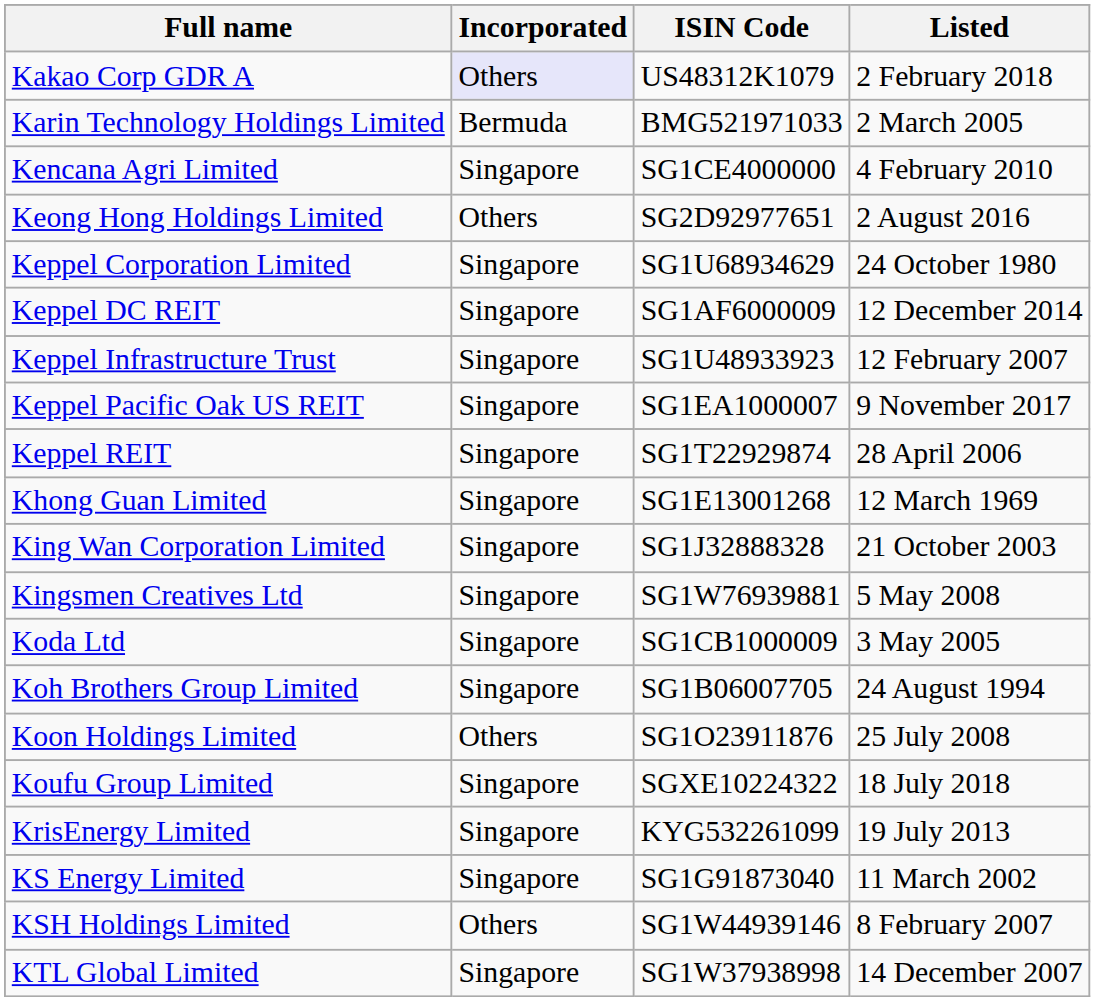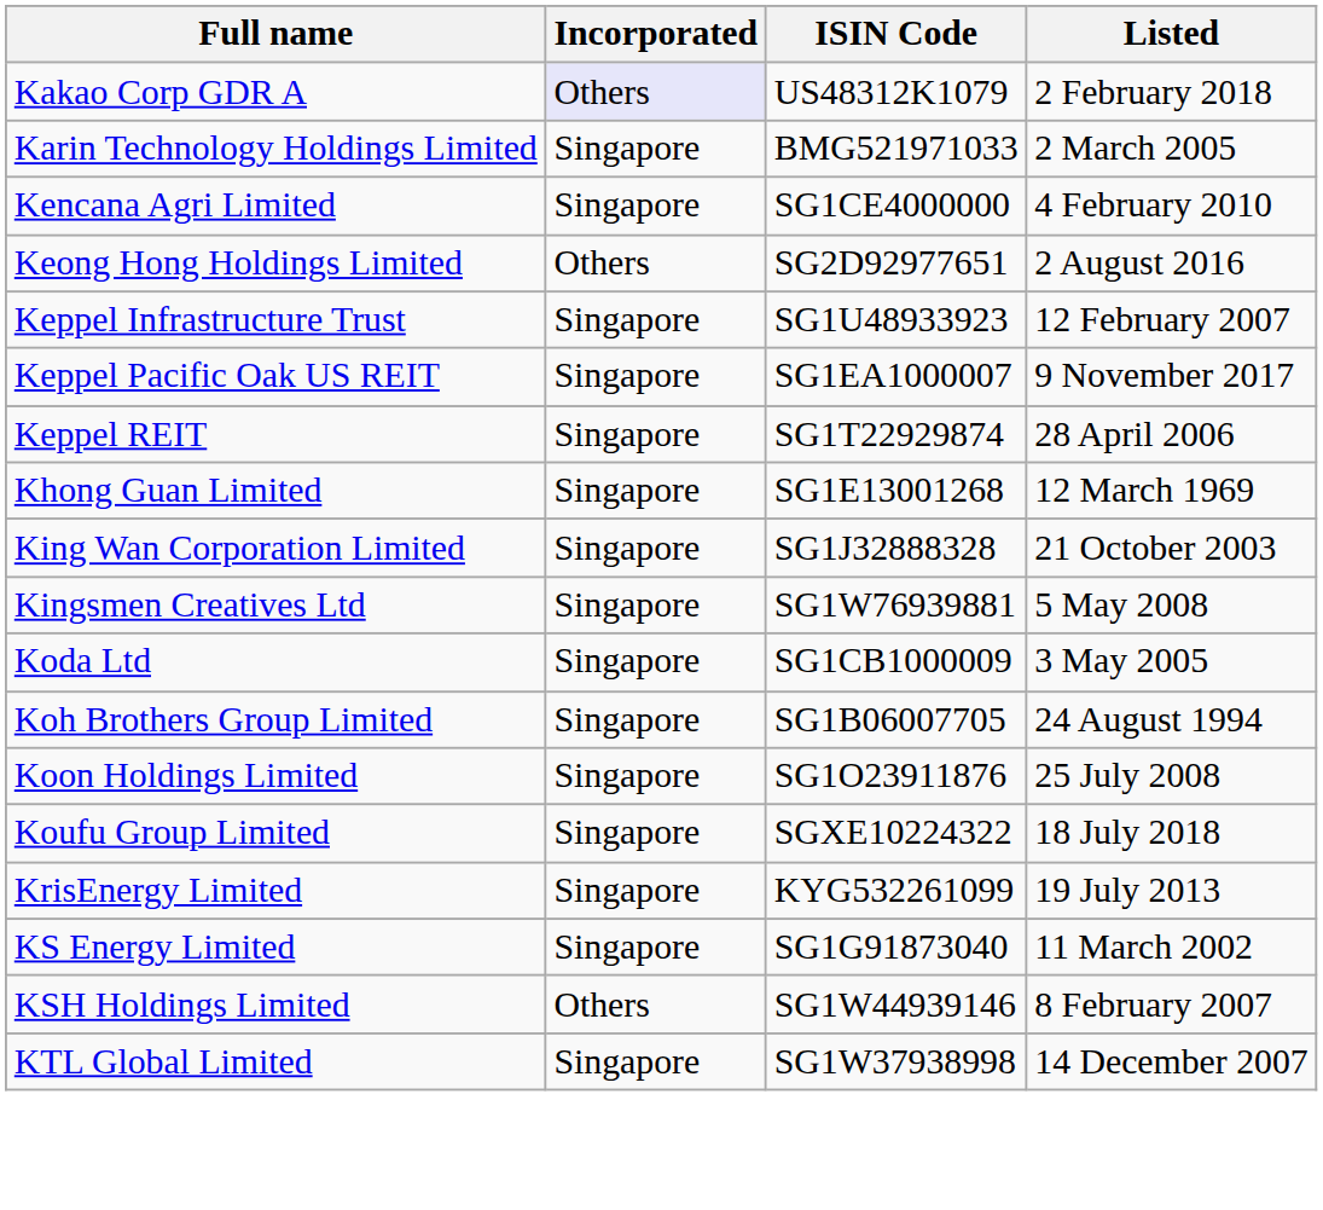Karin Technology Holdings Limited | Incorporated: Bermuda -> Singapore
- row: Keppel Corporation Limited | Singapore | SG1U68934629 | 24 October 1980
- row: Keppel DC REIT | Singapore | SG1AF6000009 | 12 December 2014
Koon Holdings Limited | Incorporated: Others -> Singapore
